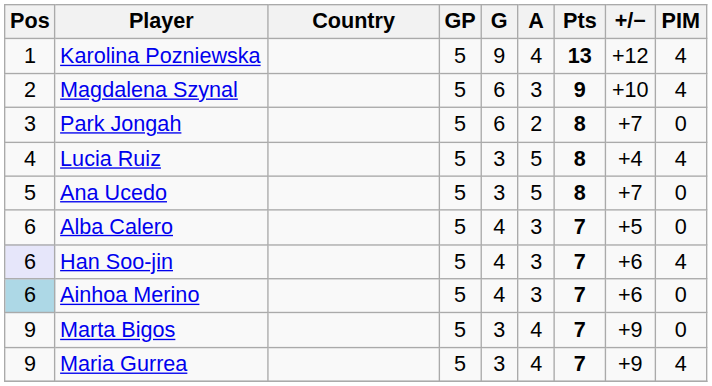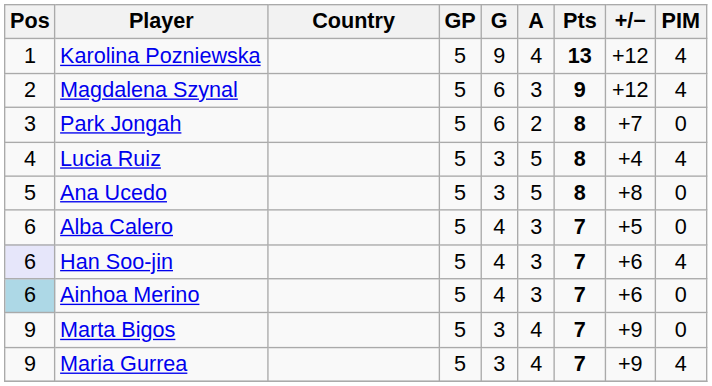Magdalena Szynal | +/−: +10 -> +12
Ana Ucedo | +/−: +7 -> +8
